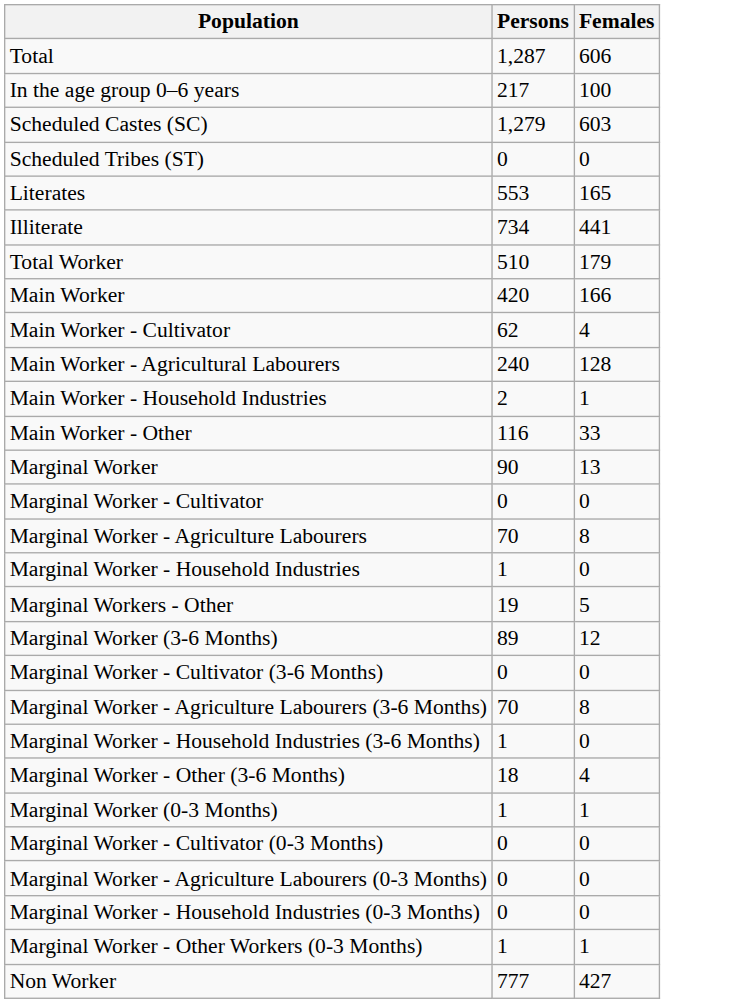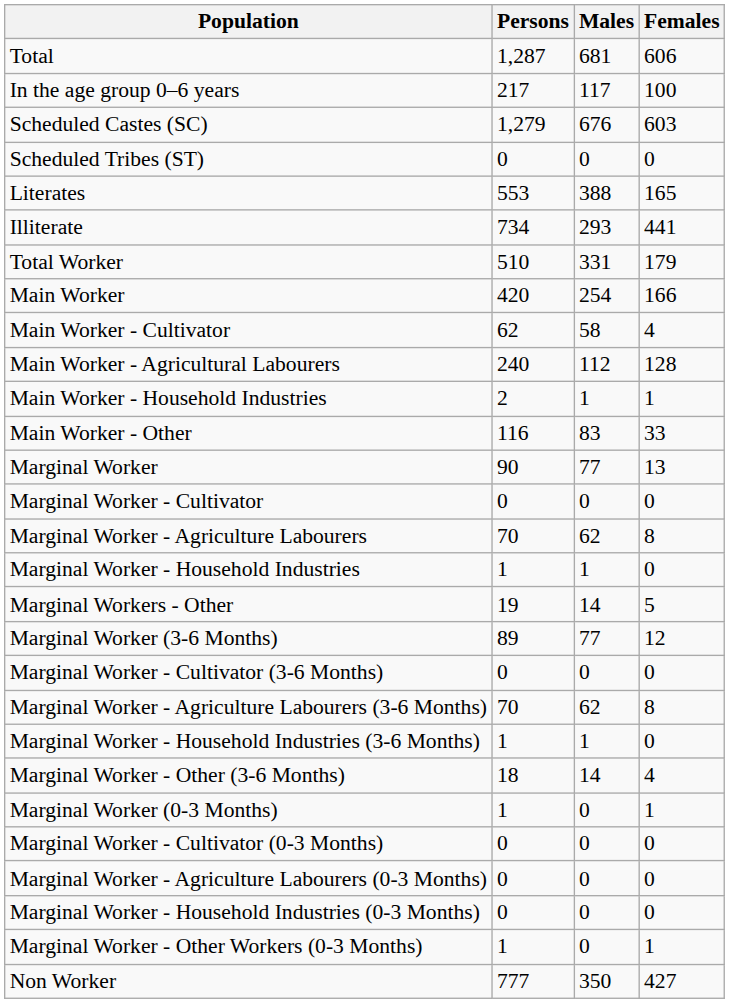+ column: Males | 681 | 117 | 676 | 0 | 388 | 293 | 331 | 254 | 58 | 112 | 1 | 83 | 77 | 0 | 62 | 1 | 14 | 77 | 0 | 62 | 1 | 14 | 0 | 0 | 0 | 0 | 0 | 350
